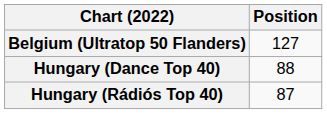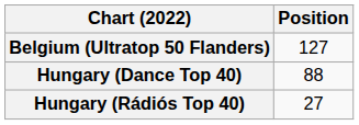Hungary (Rádiós Top 40) | Position: 87 -> 27
